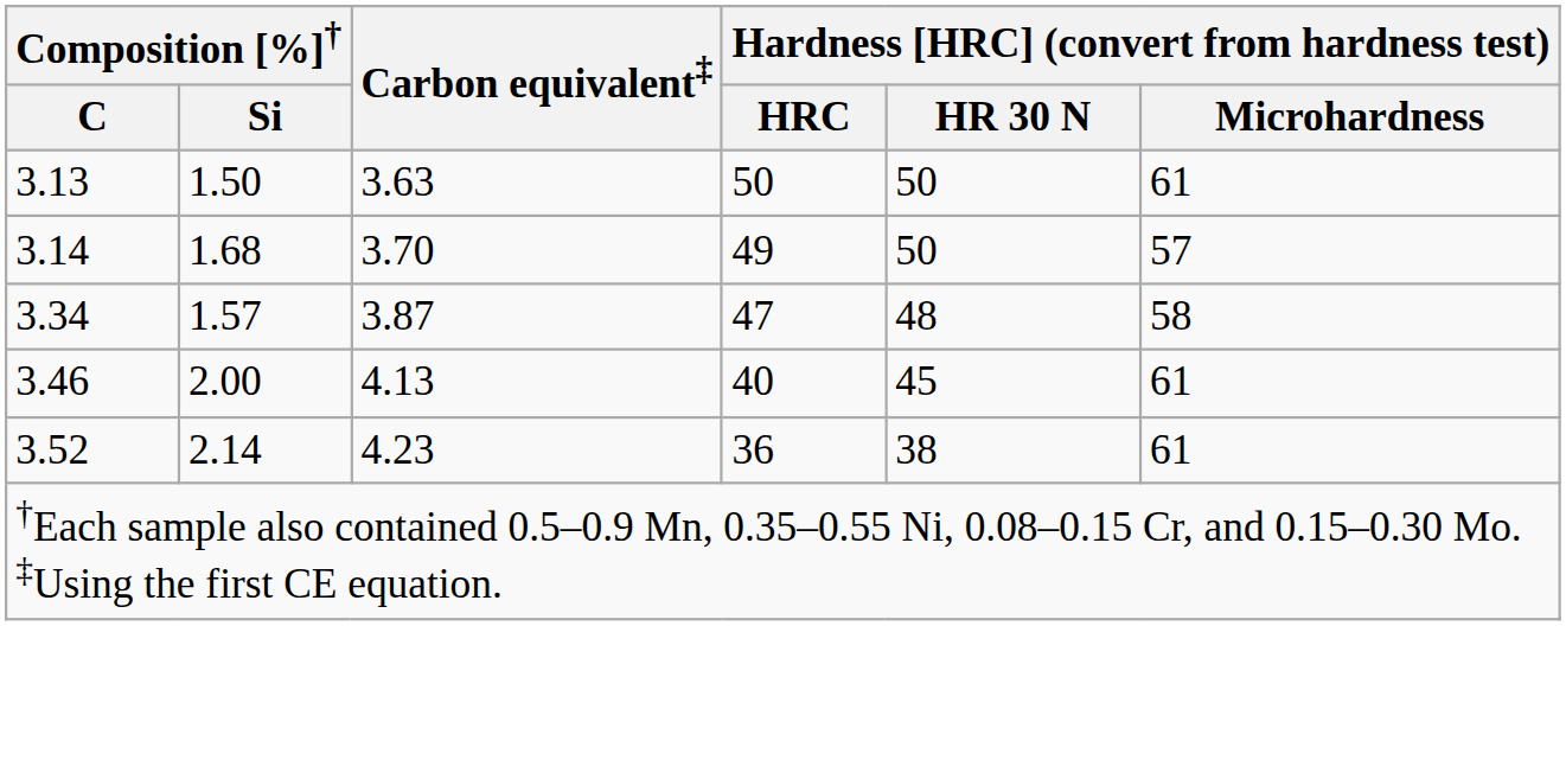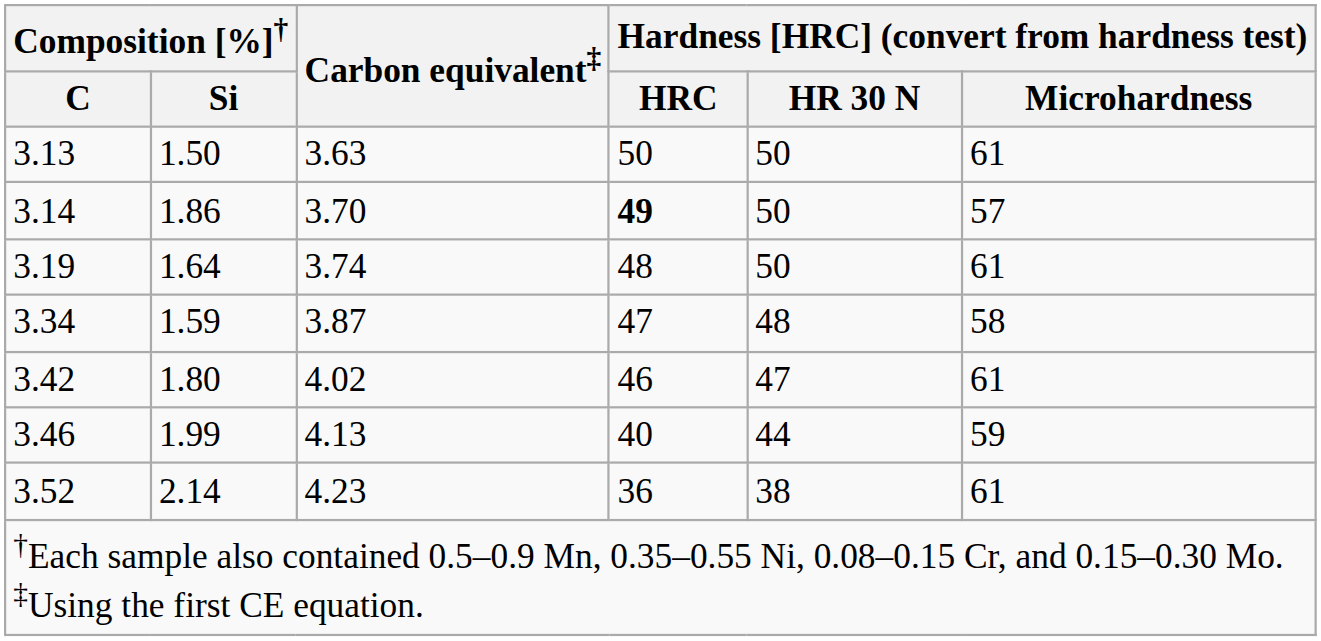3.14 | Composition [%]† / Si: 1.68 -> 1.86
3.14 | Hardness [HRC] (convert from hardness test) / HRC: normal -> bold
+ row: 3.19 | 1.64 | 3.74 | 48 | 50 | 61
3.34 | Composition [%]† / Si: 1.57 -> 1.59
+ row: 3.42 | 1.80 | 4.02 | 46 | 47 | 61
3.46 | Composition [%]† / Si: 2.00 -> 1.99
3.46 | Hardness [HRC] (convert from hardness test) / HR 30 N: 45 -> 44
3.46 | Hardness [HRC] (convert from hardness test) / Microhardness: 61 -> 59
